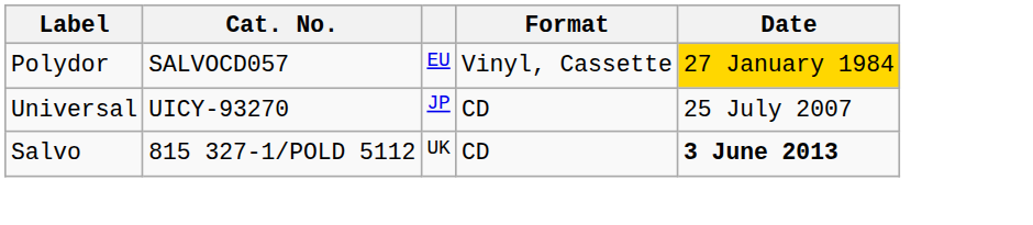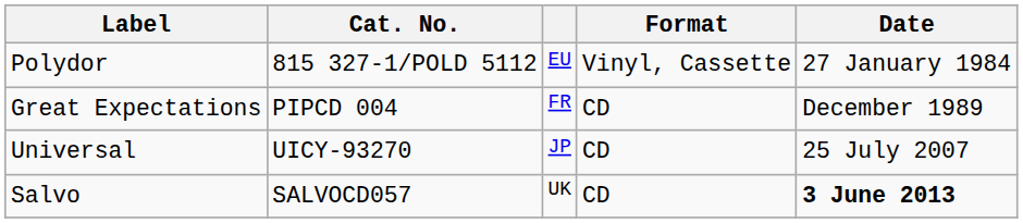Polydor | Cat. No.: SALVOCD057 -> 815 327-1/POLD 5112
Polydor | Date: gold background -> no background
+ row: Great Expectations | PIPCD 004 | FR | CD | December 1989
Salvo | Cat. No.: 815 327-1/POLD 5112 -> SALVOCD057
